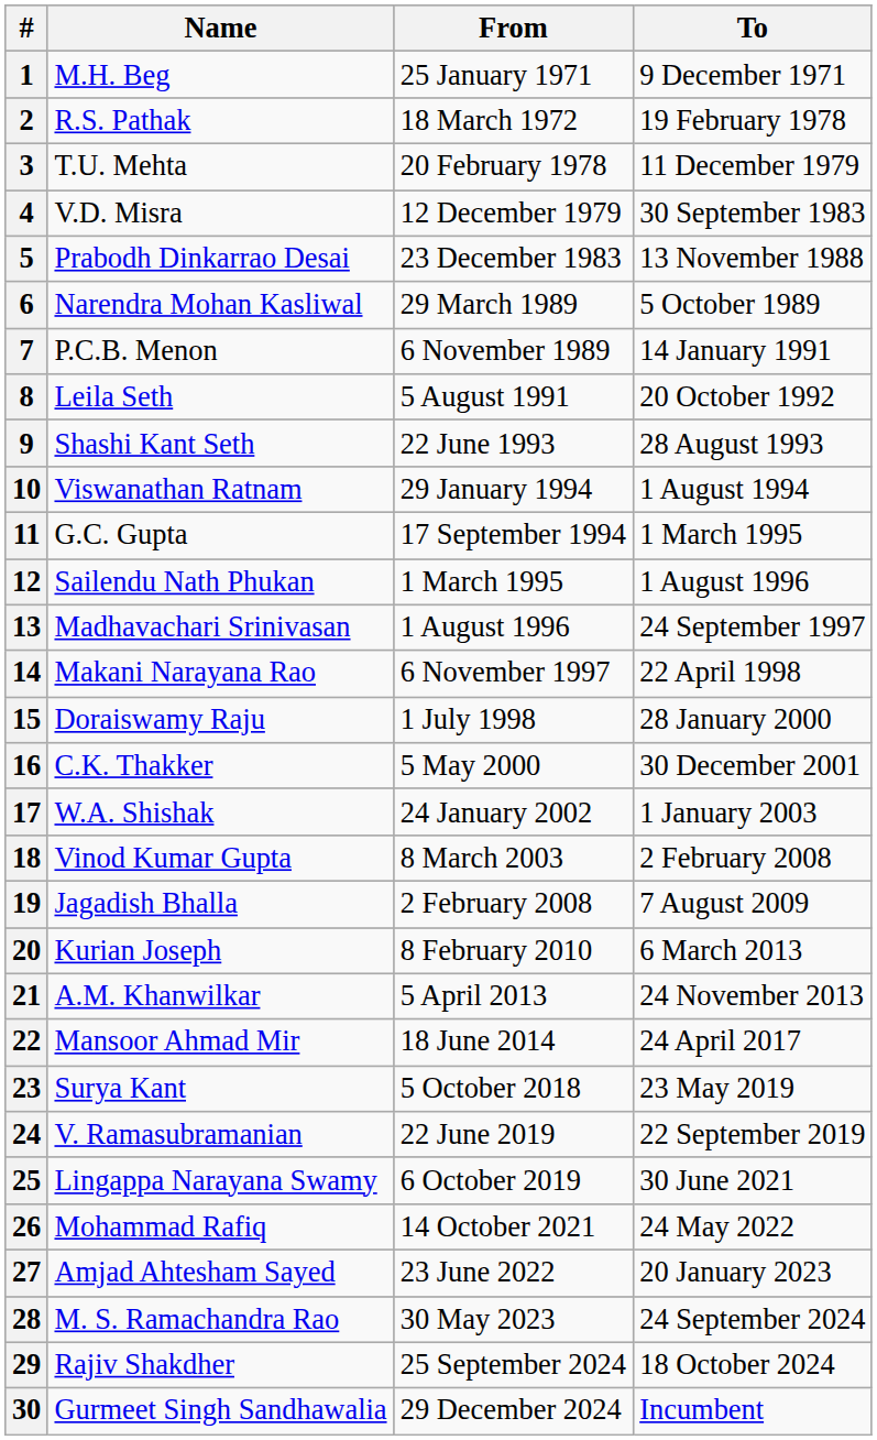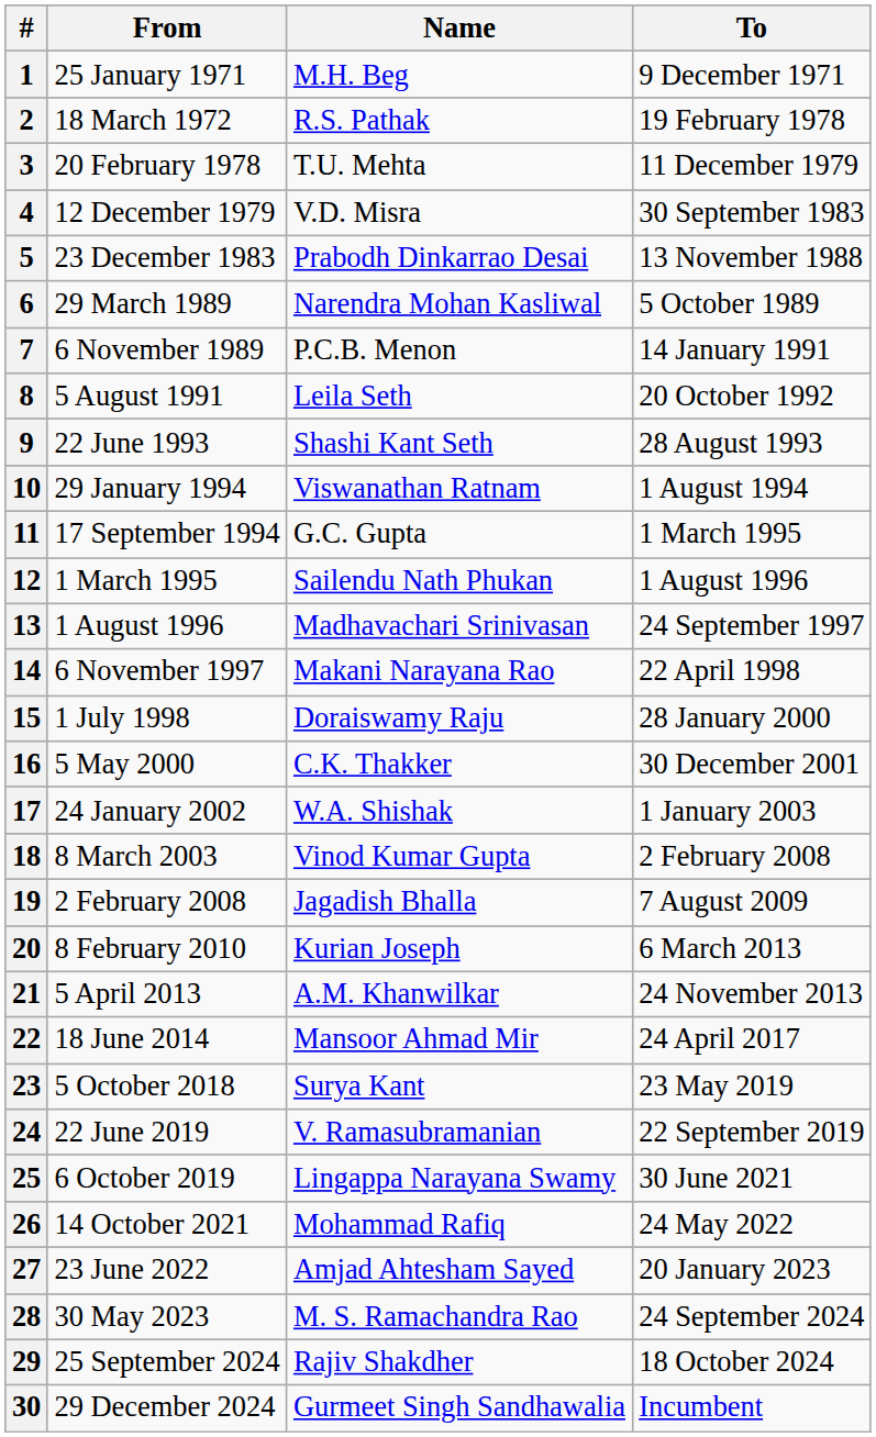columns swapped: Name <-> From
